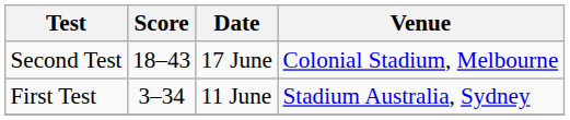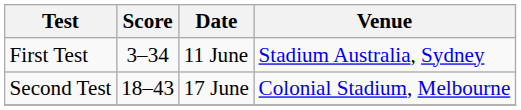rows swapped: First Test <-> Second Test
